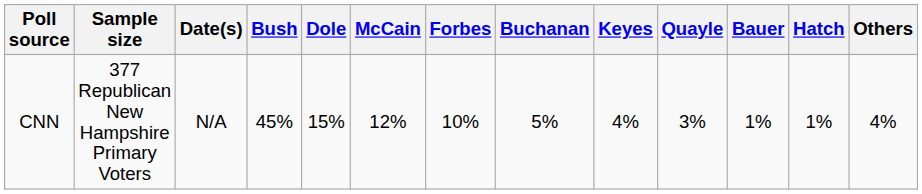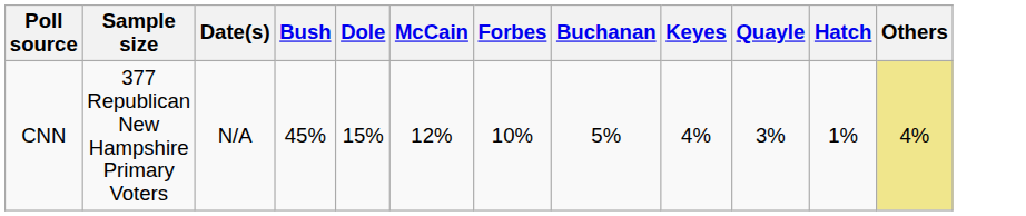- column: Bauer | 1%
CNN | Others: no background -> khaki background
